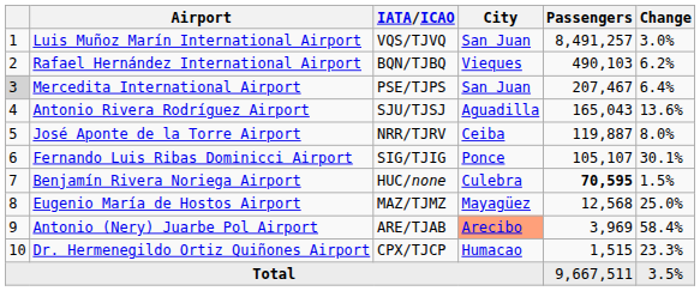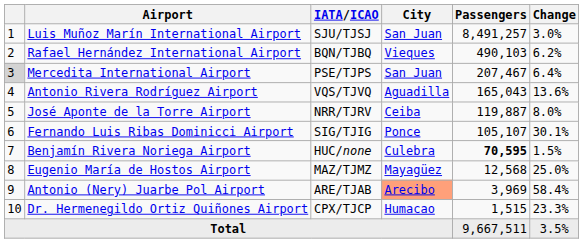Luis Muñoz Marín International Airport | IATA/ICAO: VQS/TJVQ -> SJU/TJSJ
Antonio Rivera Rodríguez Airport | IATA/ICAO: SJU/TJSJ -> VQS/TJVQ
